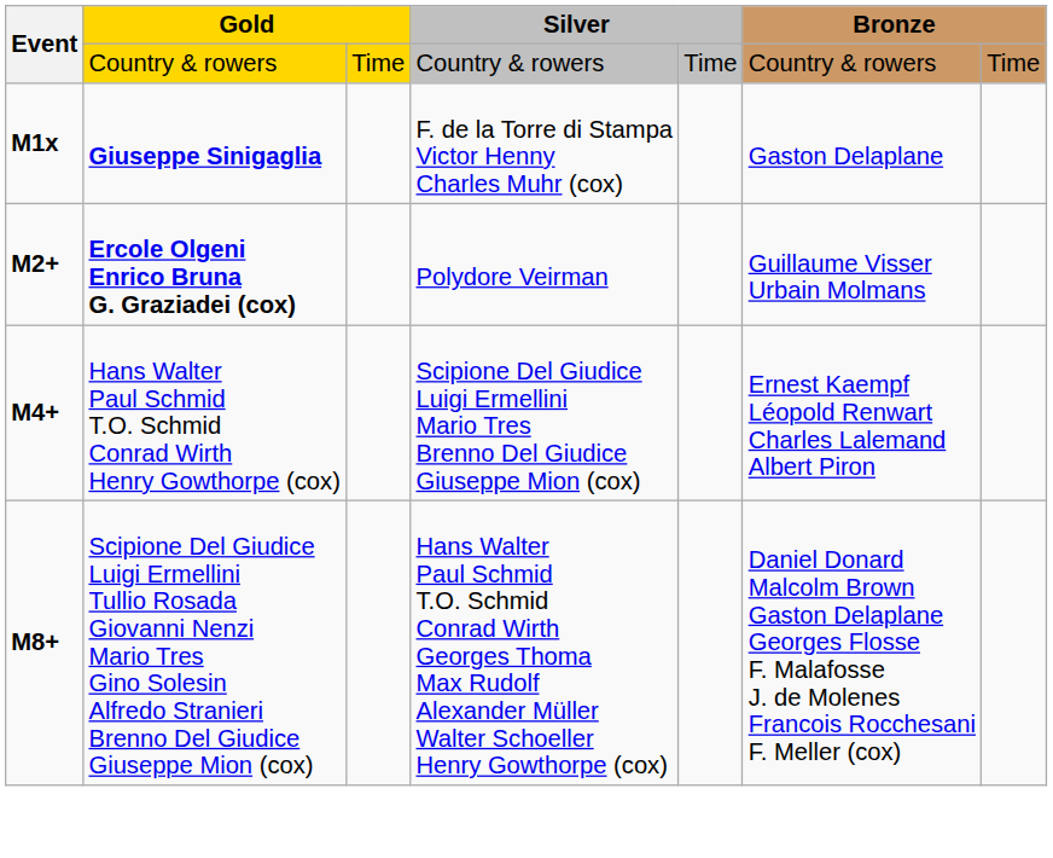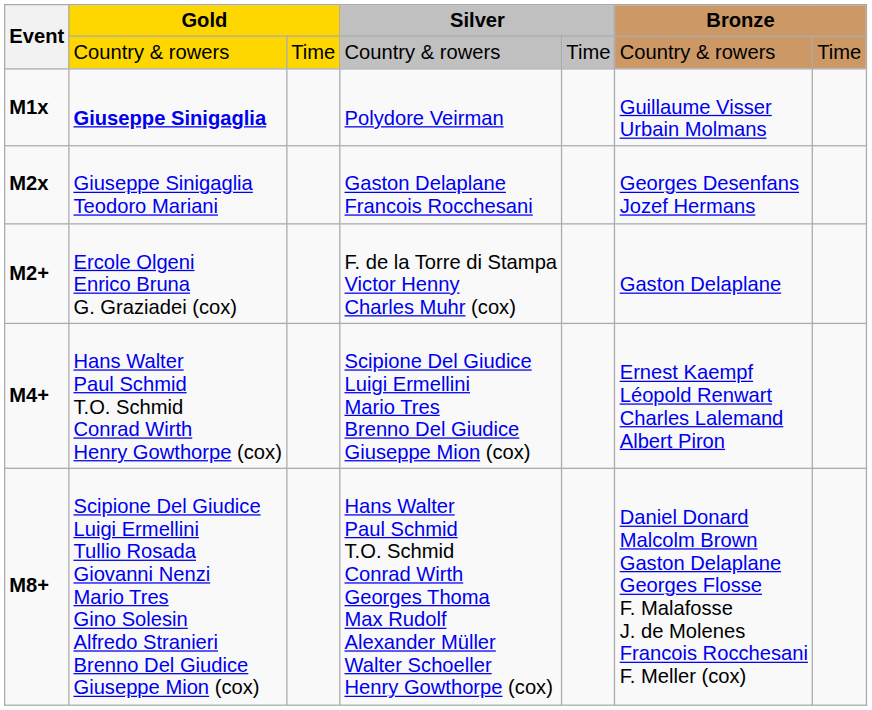M1x | column 4: F. de la Torre di Stampa Victor Henny Charles Muhr (cox) -> Polydore Veirman
M1x | column 6: Gaston Delaplane -> Guillaume Visser Urbain Molmans
+ row: M2x | Giuseppe Sinigaglia Teodoro Mariani | Gaston Delaplane Francois Rocchesani | Georges Desenfans Jozef Hermans
M2+ | column 2: bold -> normal
M2+ | column 4: Polydore Veirman -> F. de la Torre di Stampa Victor Henny Charles Muhr (cox)
M2+ | column 6: Guillaume Visser Urbain Molmans -> Gaston Delaplane
